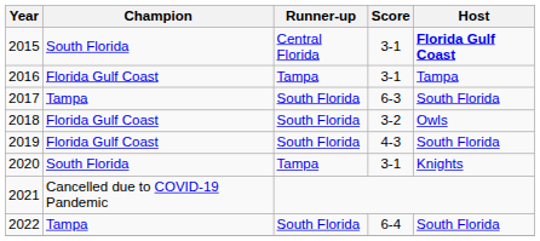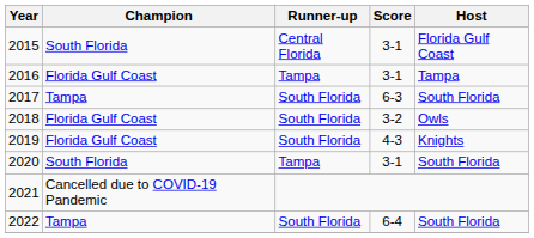2015 | Host: bold -> normal
2019 | Host: South Florida -> Knights
2020 | Host: Knights -> South Florida
